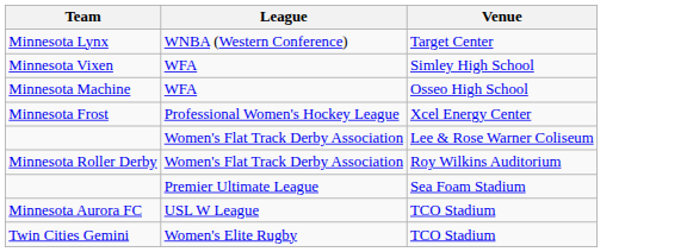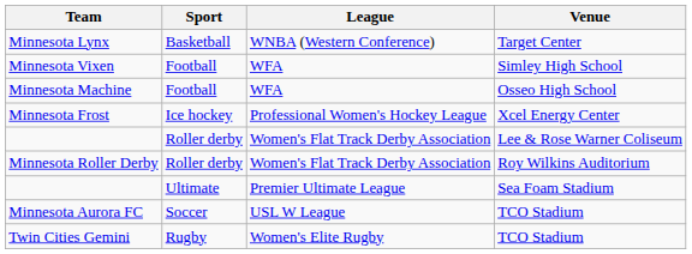+ column: Sport | Basketball | Football | Football | Ice hockey | Roller derby | Roller derby | Ultimate | Soccer | Rugby
